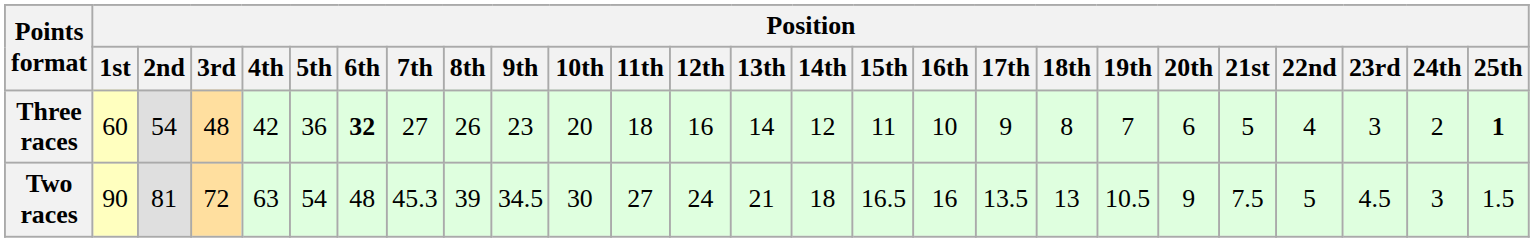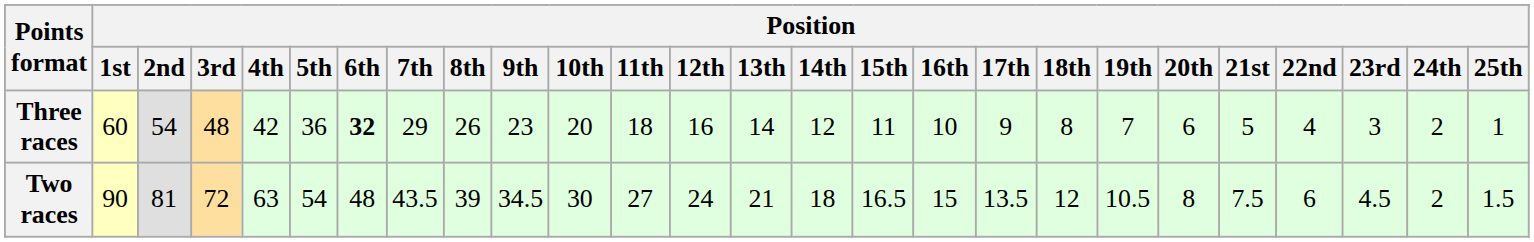Three races | Position / 7th: 27 -> 29
Three races | Position / 25th: bold -> normal
Two races | Position / 7th: 45.3 -> 43.5
Two races | Position / 16th: 16 -> 15
Two races | Position / 18th: 13 -> 12
Two races | Position / 20th: 9 -> 8
Two races | Position / 22nd: 5 -> 6
Two races | Position / 24th: 3 -> 2
